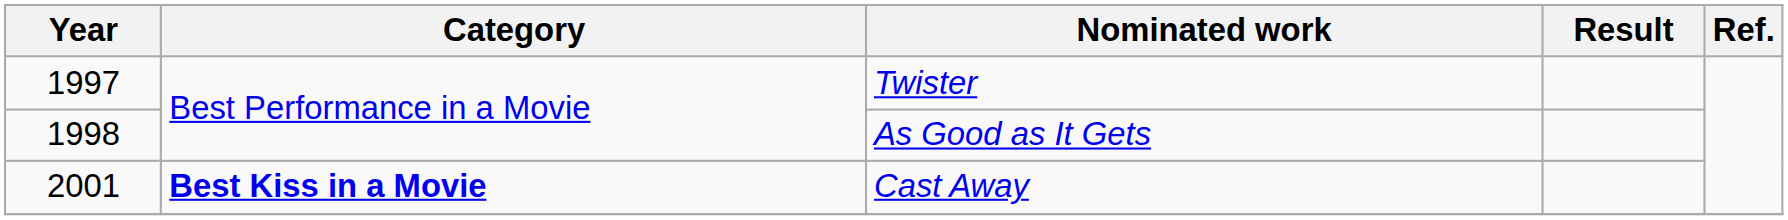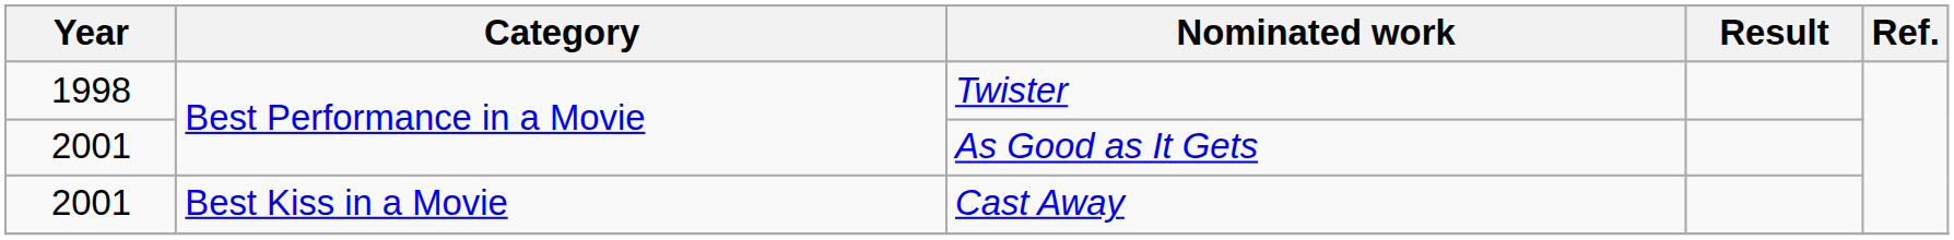Twister | Year: 1997 -> 1998
As Good as It Gets | Year: 1998 -> 2001
Cast Away | Category: bold -> normal
